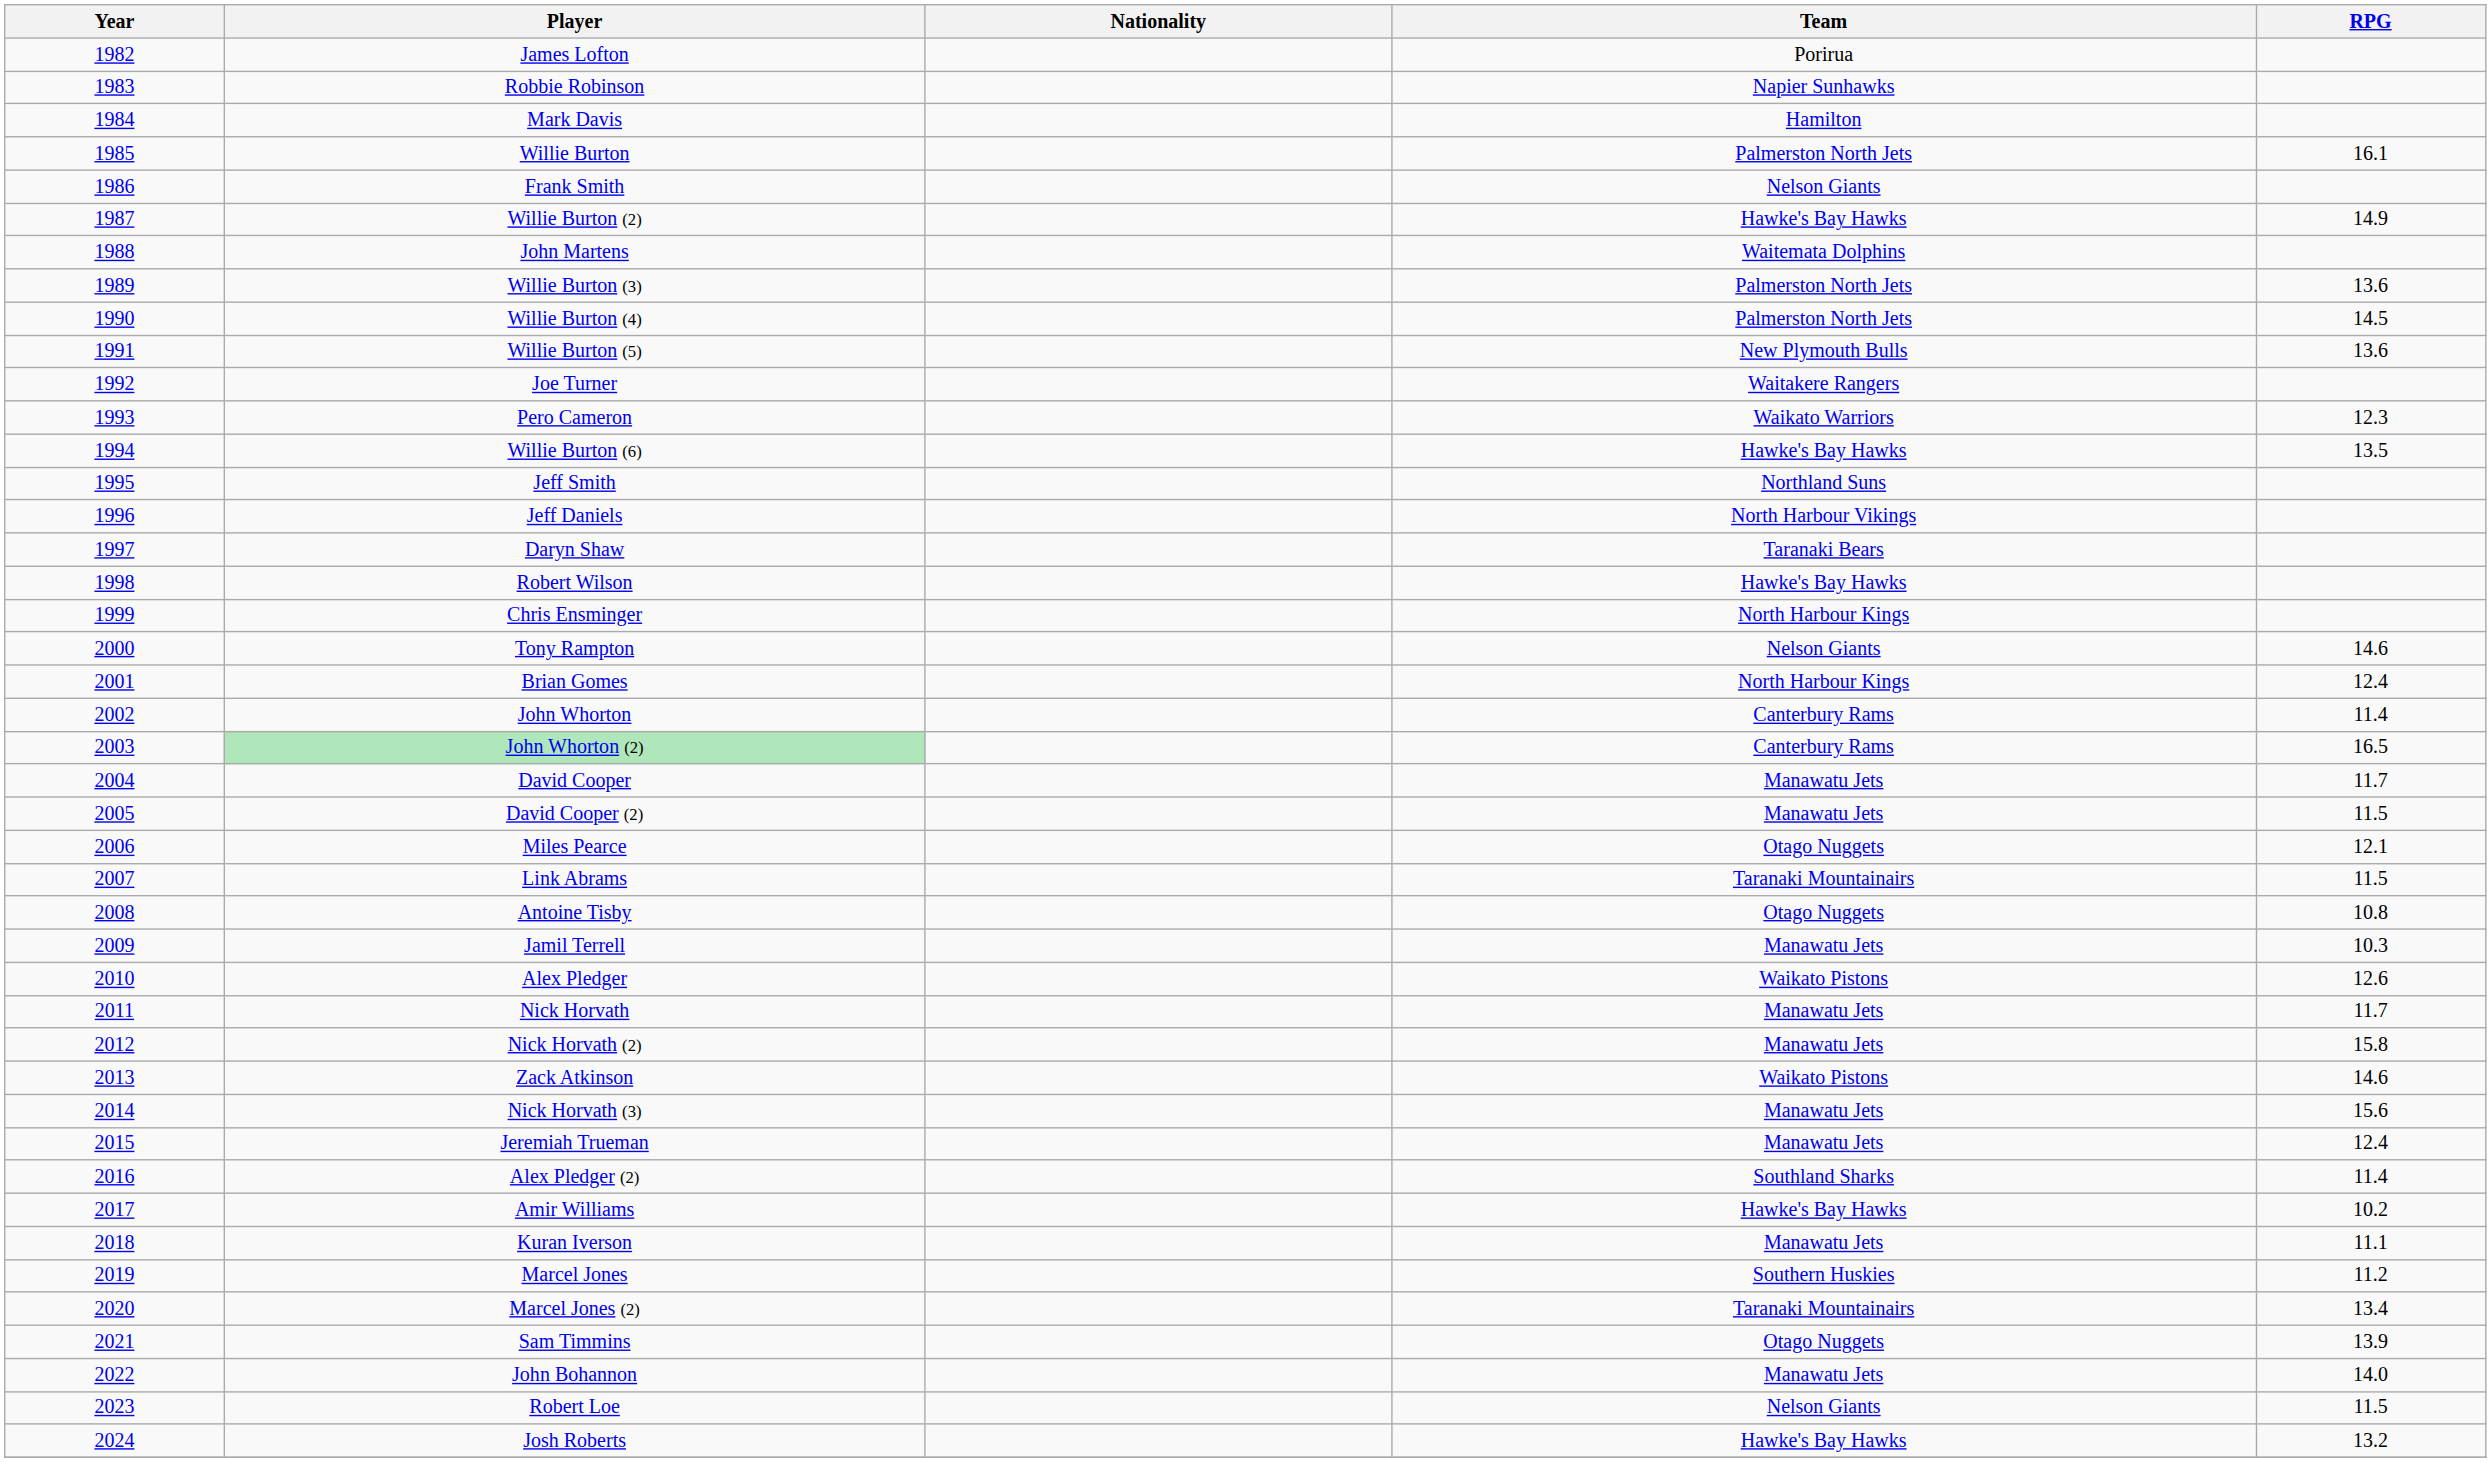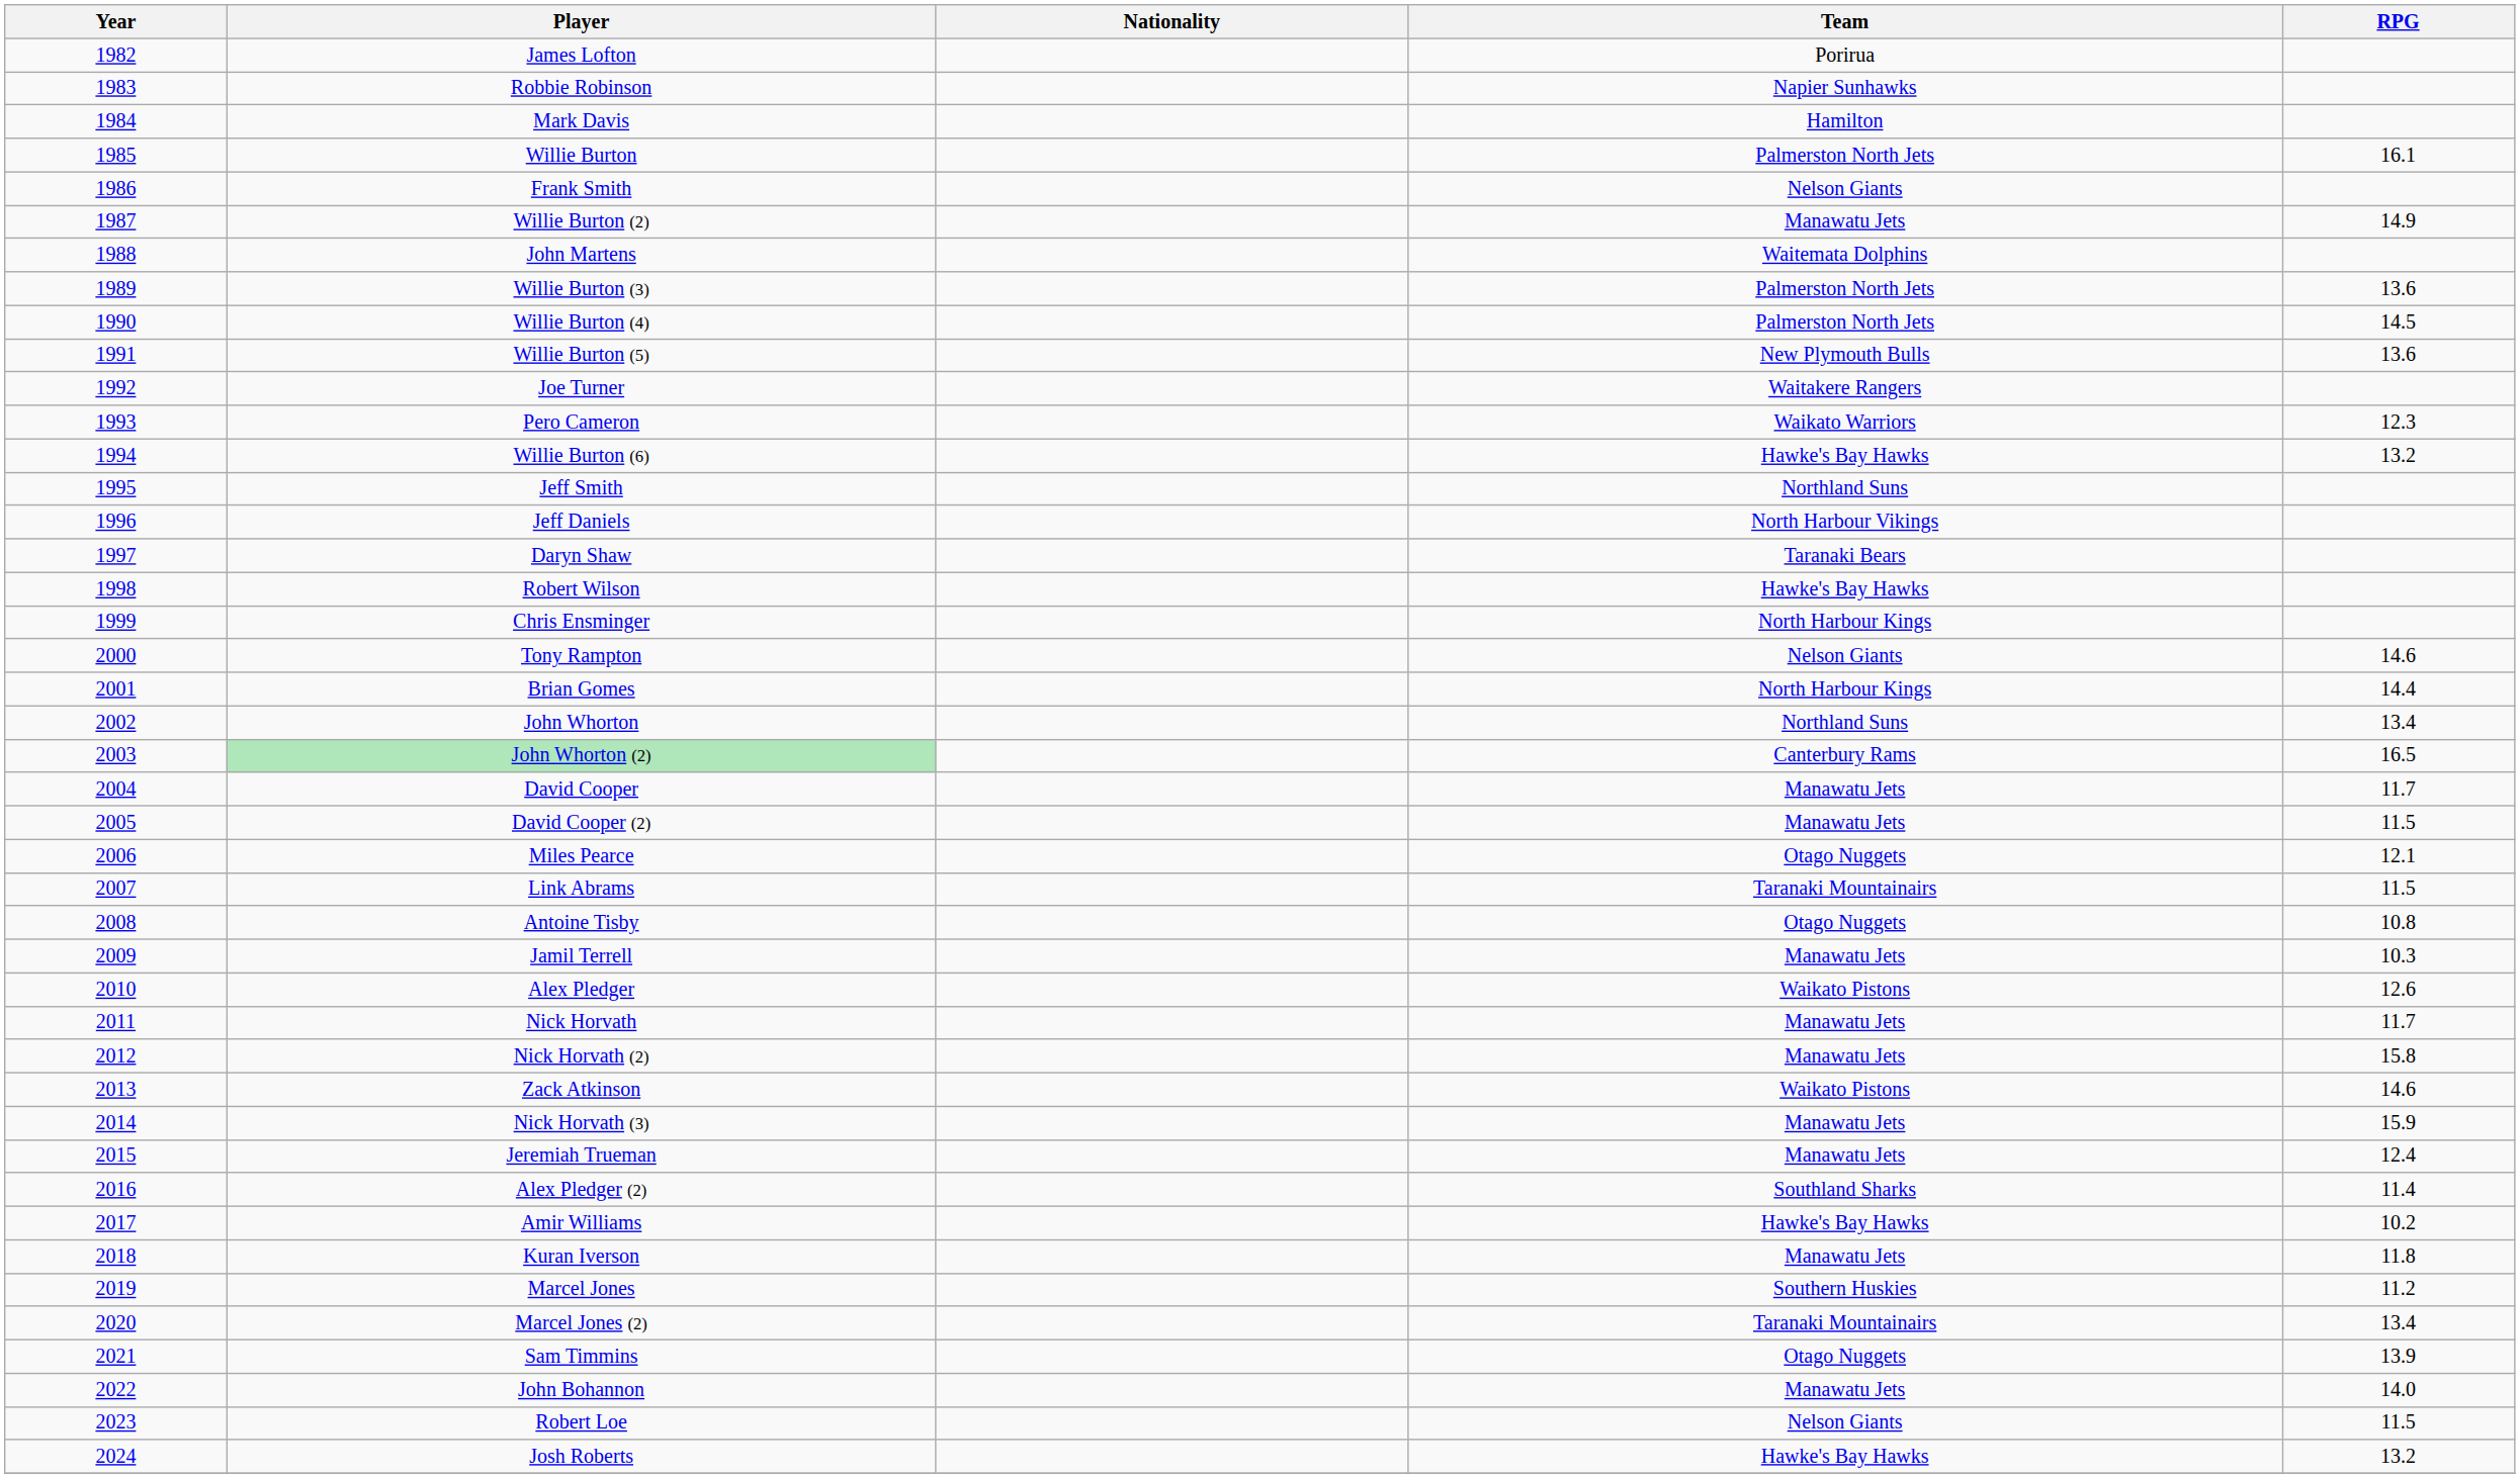Willie Burton (2) | Team: Hawke's Bay Hawks -> Manawatu Jets
Willie Burton (6) | RPG: 13.5 -> 13.2
Brian Gomes | RPG: 12.4 -> 14.4
John Whorton | Team: Canterbury Rams -> Northland Suns
John Whorton | RPG: 11.4 -> 13.4
Nick Horvath (3) | RPG: 15.6 -> 15.9
Kuran Iverson | RPG: 11.1 -> 11.8
